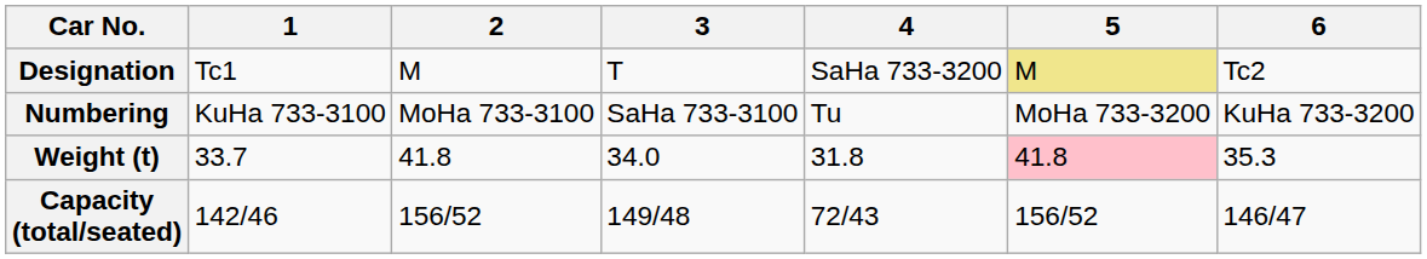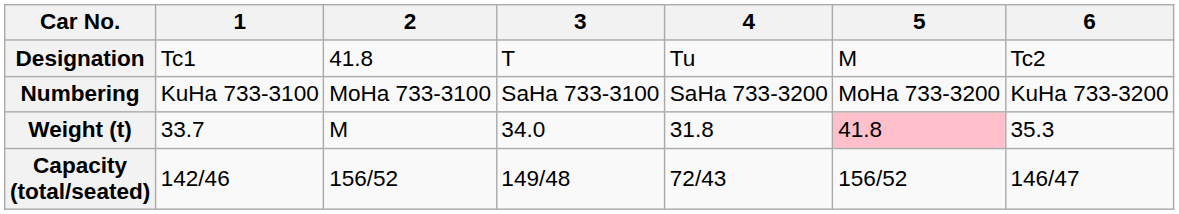Designation | 2: M -> 41.8
Designation | 4: SaHa 733-3200 -> Tu
Designation | 5: khaki background -> no background
Numbering | 4: Tu -> SaHa 733-3200
Weight (t) | 2: 41.8 -> M
